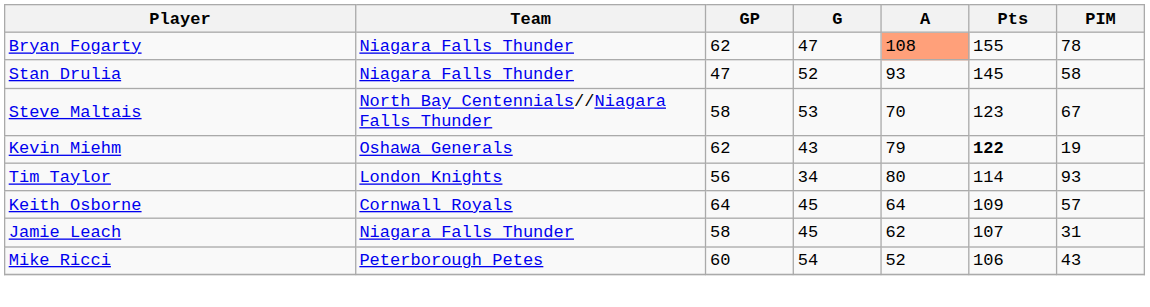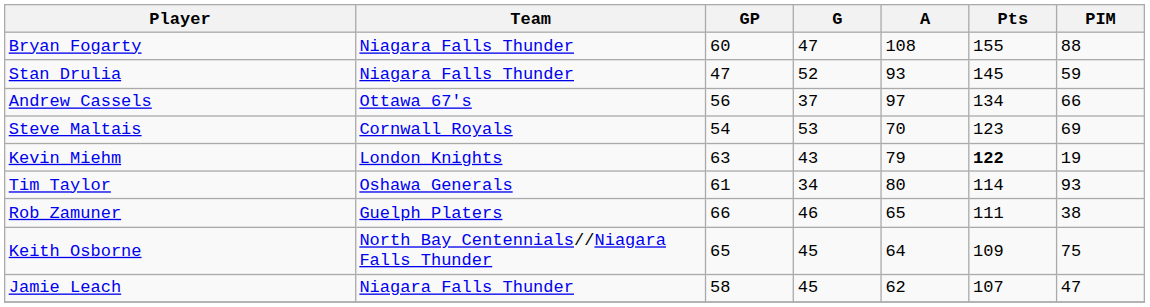Bryan Fogarty | GP: 62 -> 60
Bryan Fogarty | A: lightsalmon background -> no background
Bryan Fogarty | PIM: 78 -> 88
Stan Drulia | PIM: 58 -> 59
+ row: Andrew Cassels | Ottawa 67's | 56 | 37 | 97 | 134 | 66
Steve Maltais | Team: North Bay Centennials//Niagara Falls Thunder -> Cornwall Royals
Steve Maltais | GP: 58 -> 54
Steve Maltais | PIM: 67 -> 69
Kevin Miehm | Team: Oshawa Generals -> London Knights
Kevin Miehm | GP: 62 -> 63
Tim Taylor | Team: London Knights -> Oshawa Generals
Tim Taylor | GP: 56 -> 61
+ row: Rob Zamuner | Guelph Platers | 66 | 46 | 65 | 111 | 38
Keith Osborne | Team: Cornwall Royals -> North Bay Centennials//Niagara Falls Thunder
Keith Osborne | GP: 64 -> 65
Keith Osborne | PIM: 57 -> 75
Jamie Leach | PIM: 31 -> 47
- row: Mike Ricci | Peterborough Petes | 60 | 54 | 52 | 106 | 43
